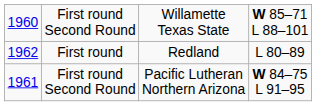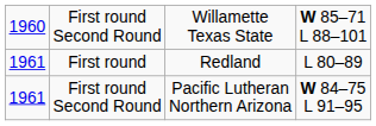First round | column 1: 1962 -> 1961
